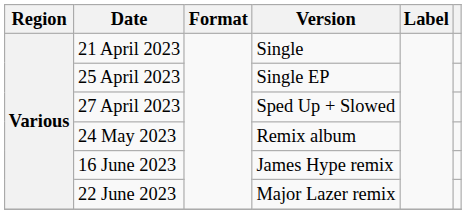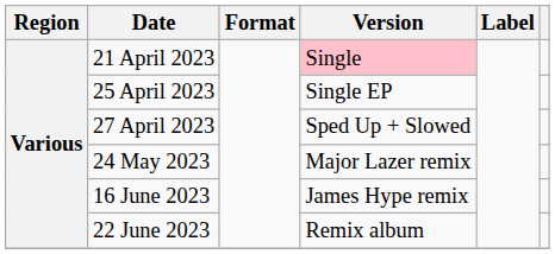21 April 2023 | Version: no background -> pink background
24 May 2023 | Version: Remix album -> Major Lazer remix
22 June 2023 | Version: Major Lazer remix -> Remix album
